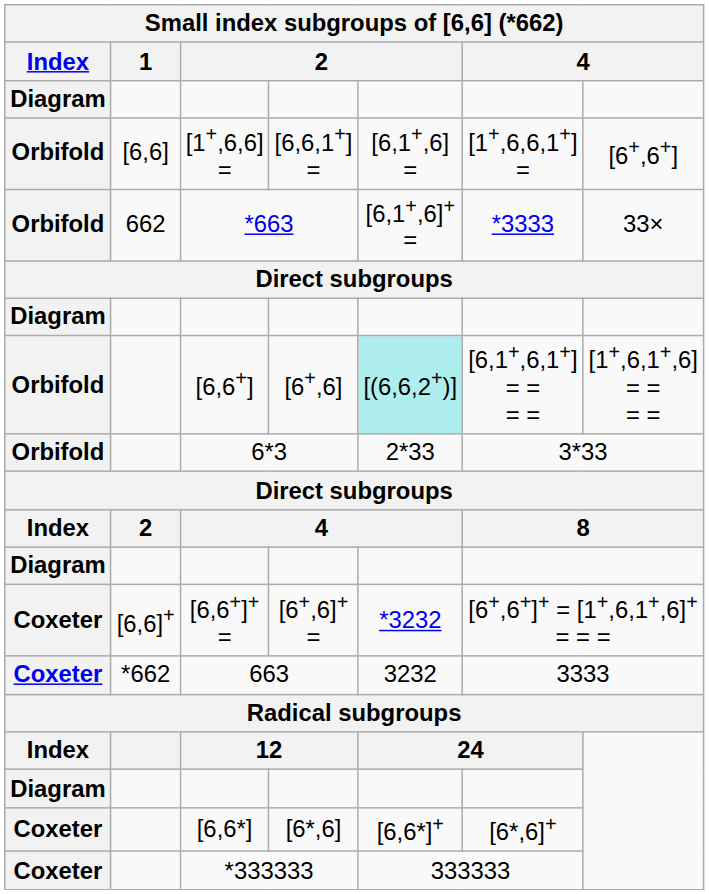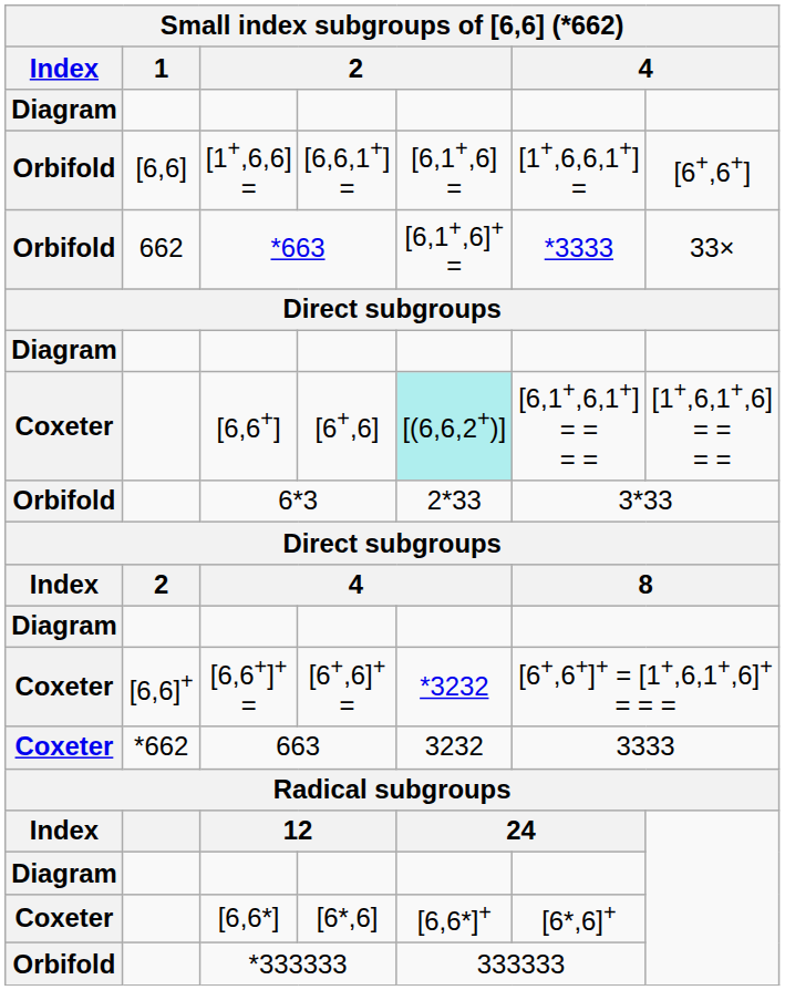[6,6+] | Index: Orbifold -> Coxeter
*333333 | Index: Coxeter -> Orbifold
